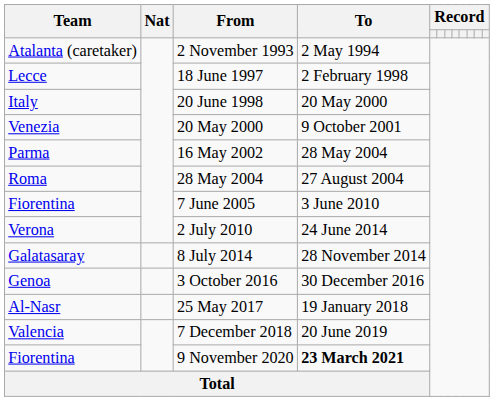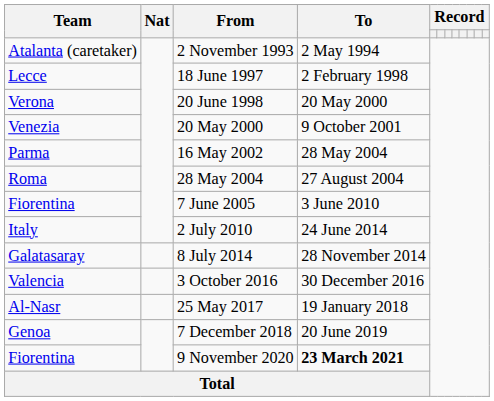20 June 1998 | Team: Italy -> Verona
2 July 2010 | Team: Verona -> Italy
3 October 2016 | Team: Genoa -> Valencia
7 December 2018 | Team: Valencia -> Genoa
